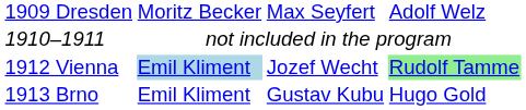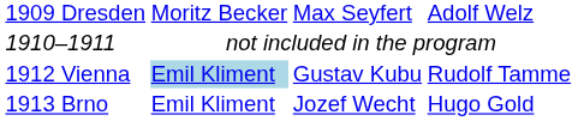1912 Vienna | column 3: Jozef Wecht -> Gustav Kubu
1912 Vienna | column 4: lightgreen background -> no background
1913 Brno | column 3: Gustav Kubu -> Jozef Wecht
